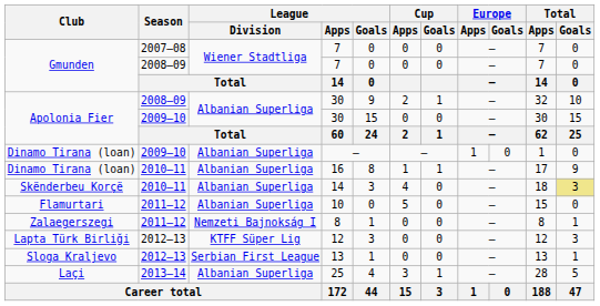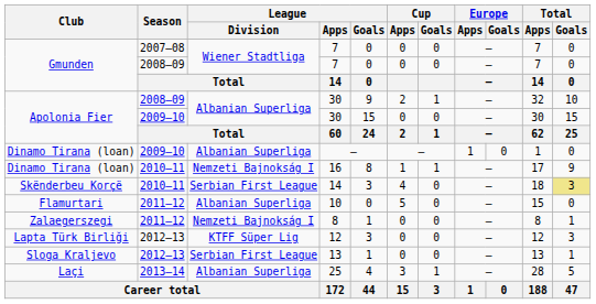16 | League / Division: Albanian Superliga -> Nemzeti Bajnokság I
2010–11 / 14 | League / Division: Albanian Superliga -> Serbian First League
